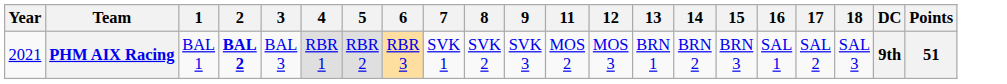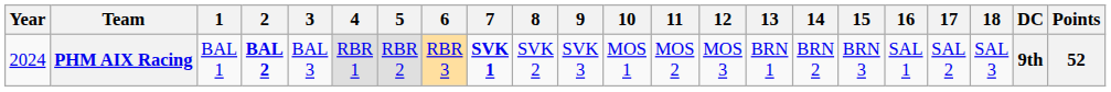+ column: 10 | MOS 1
PHM AIX Racing | Year: 2021 -> 2024
PHM AIX Racing | 7: normal -> bold
PHM AIX Racing | Points: 51 -> 52
